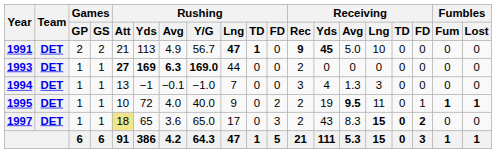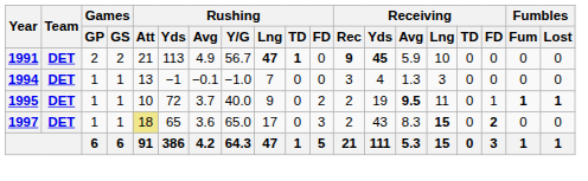1991 | Receiving / Avg: 5.0 -> 5.9
- row: 1993 | DET | 1 | 1 | 27 | 169 | 6.3 | 169.0 | 44 | 0 | 0 | 2 | 0 | 0 | 0 | 0 | 0 | 0 | 0
1995 | Rushing / Avg: 4.0 -> 3.7
1997 | Receiving / TD: bold -> normal
